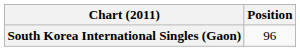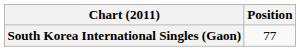South Korea International Singles (Gaon) | Position: 96 -> 77
